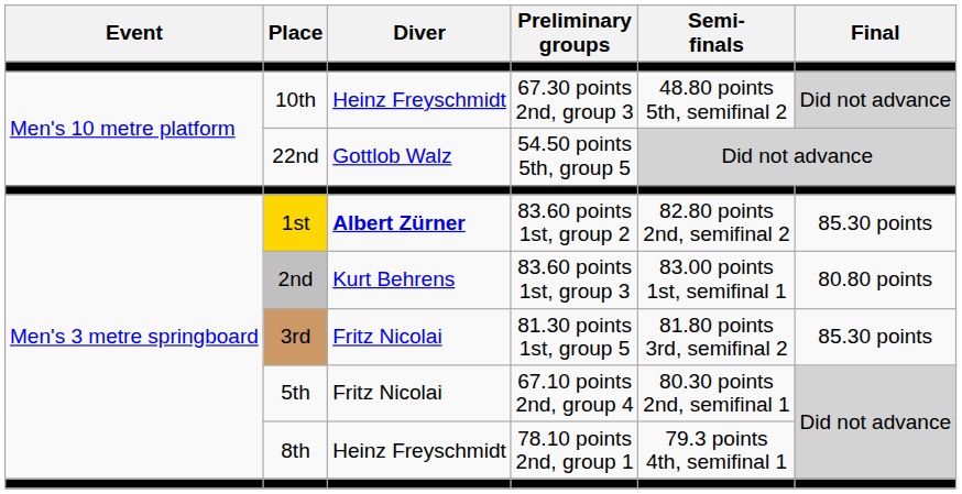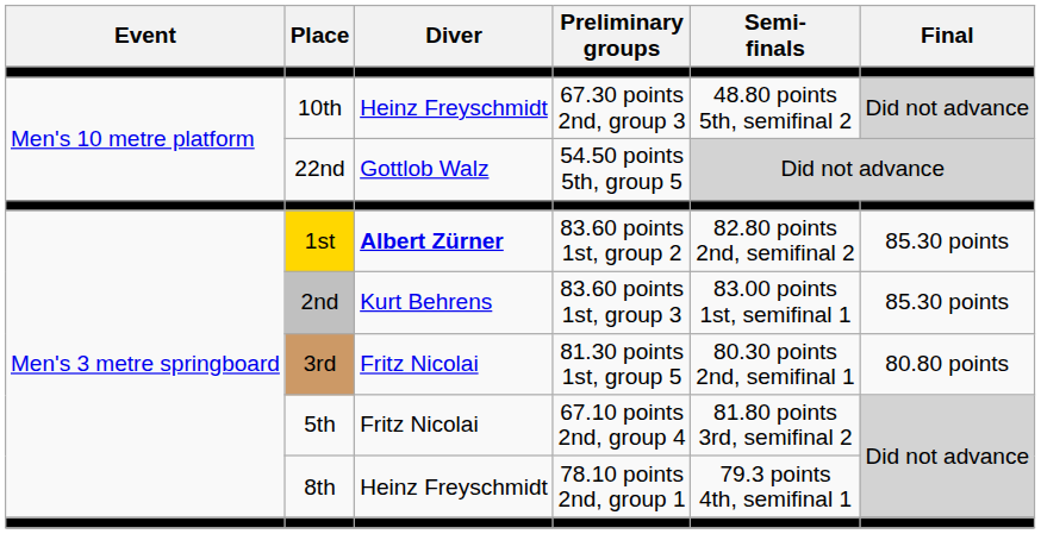2nd | Final: 80.80 points -> 85.30 points
3rd | Semi- finals: 81.80 points 3rd, semifinal 2 -> 80.30 points 2nd, semifinal 1
3rd | Final: 85.30 points -> 80.80 points
5th | Semi- finals: 80.30 points 2nd, semifinal 1 -> 81.80 points 3rd, semifinal 2
